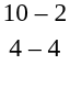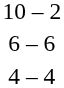+ row: 6 – 6
